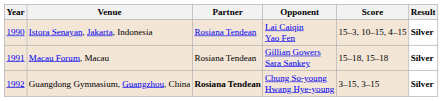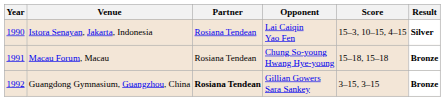Macau Forum, Macau | Opponent: Gillian Gowers Sara Sankey -> Chung So-young Hwang Hye-young
Macau Forum, Macau | Result: Silver -> Bronze
Guangdong Gymnasium, Guangzhou, China | Opponent: Chung So-young Hwang Hye-young -> Gillian Gowers Sara Sankey
Guangdong Gymnasium, Guangzhou, China | Result: Silver -> Bronze
